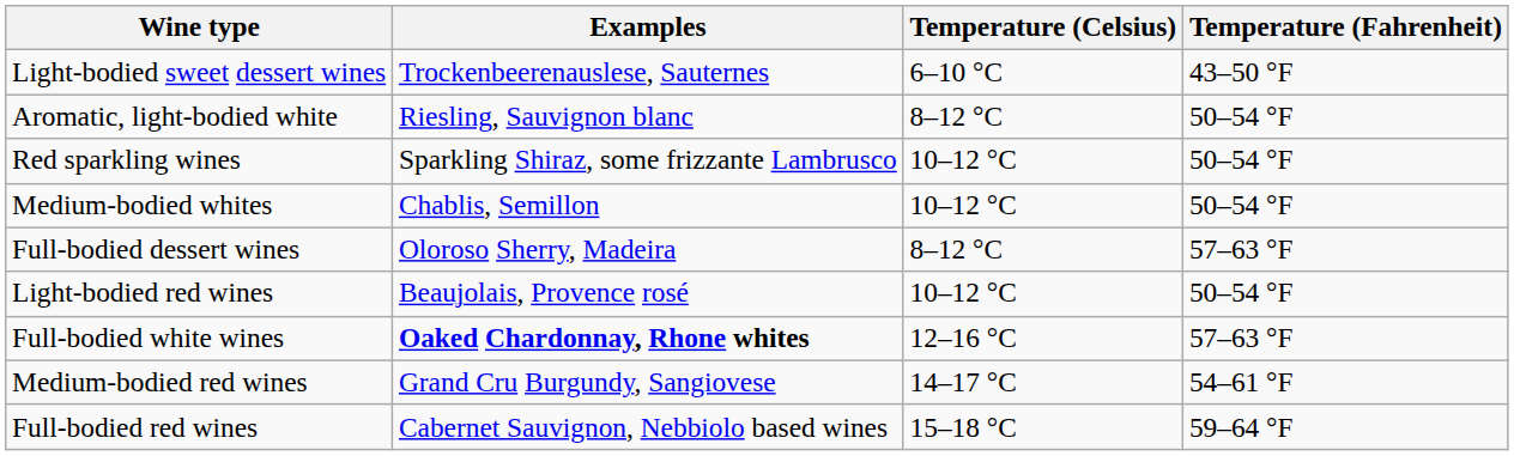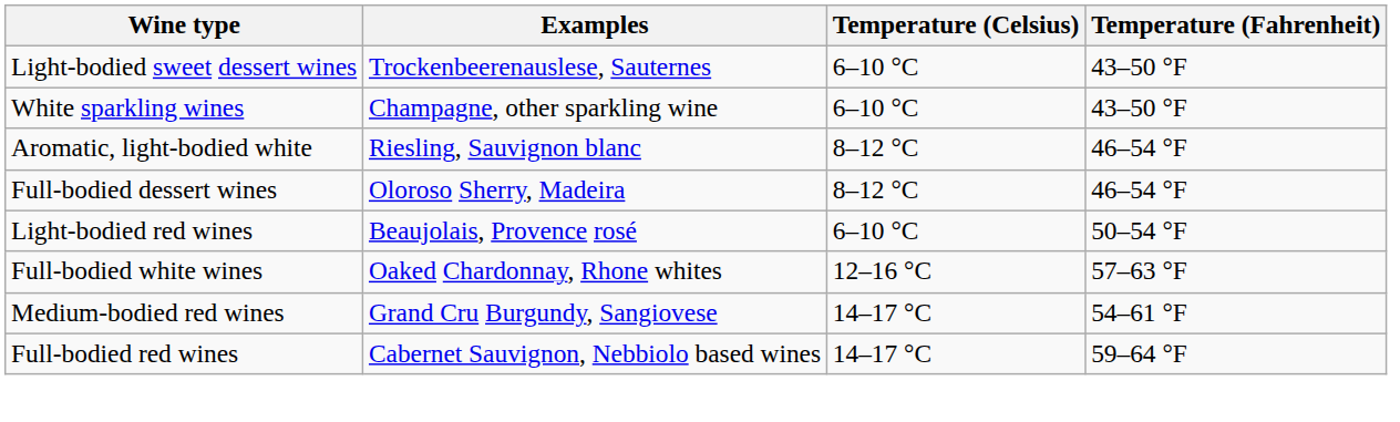+ row: White sparkling wines | Champagne, other sparkling wine | 6–10 °C | 43–50 °F
Aromatic, light-bodied white | Temperature (Fahrenheit): 50–54 °F -> 46–54 °F
- row: Red sparkling wines | Sparkling Shiraz, some frizzante Lambrusco | 10–12 °C | 50–54 °F
- row: Medium-bodied whites | Chablis, Semillon | 10–12 °C | 50–54 °F
Full-bodied dessert wines | Temperature (Fahrenheit): 57–63 °F -> 46–54 °F
Light-bodied red wines | Temperature (Celsius): 10–12 °C -> 6–10 °C
Full-bodied white wines | Examples: bold -> normal
Full-bodied red wines | Temperature (Celsius): 15–18 °C -> 14–17 °C
